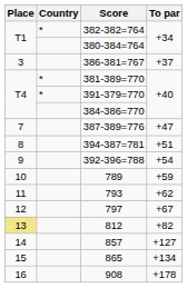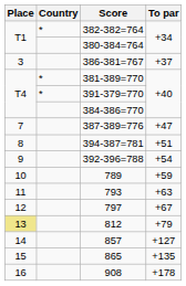793 | To par: +62 -> +63
812 | To par: +82 -> +79
865 | To par: +134 -> +135
